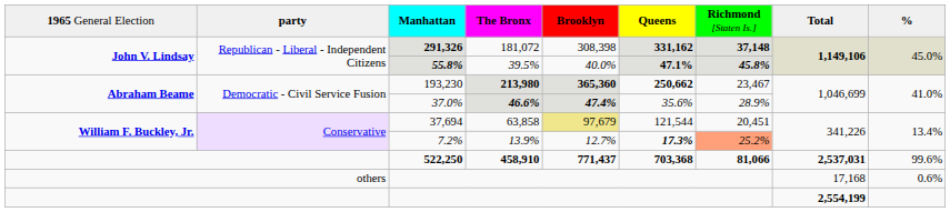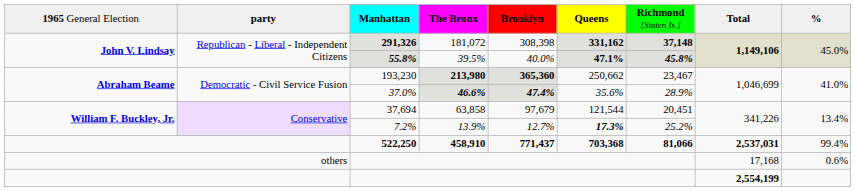193,230 | column 6: bold -> normal
37,694 | column 5: khaki background -> no background
7.2% | column 7: lightsalmon background -> no background
522,250 | column 9: 99.6% -> 99.4%
